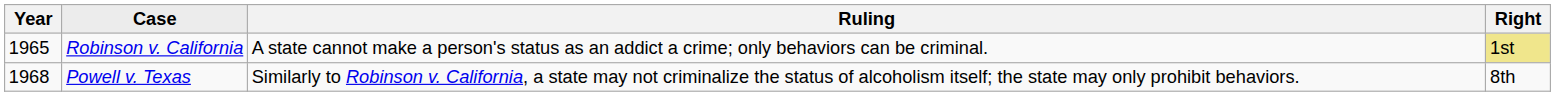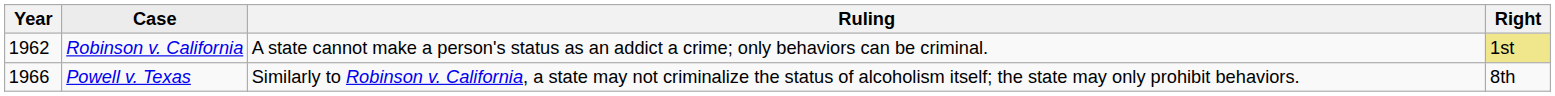Robinson v. California | Year: 1965 -> 1962
Powell v. Texas | Year: 1968 -> 1966
